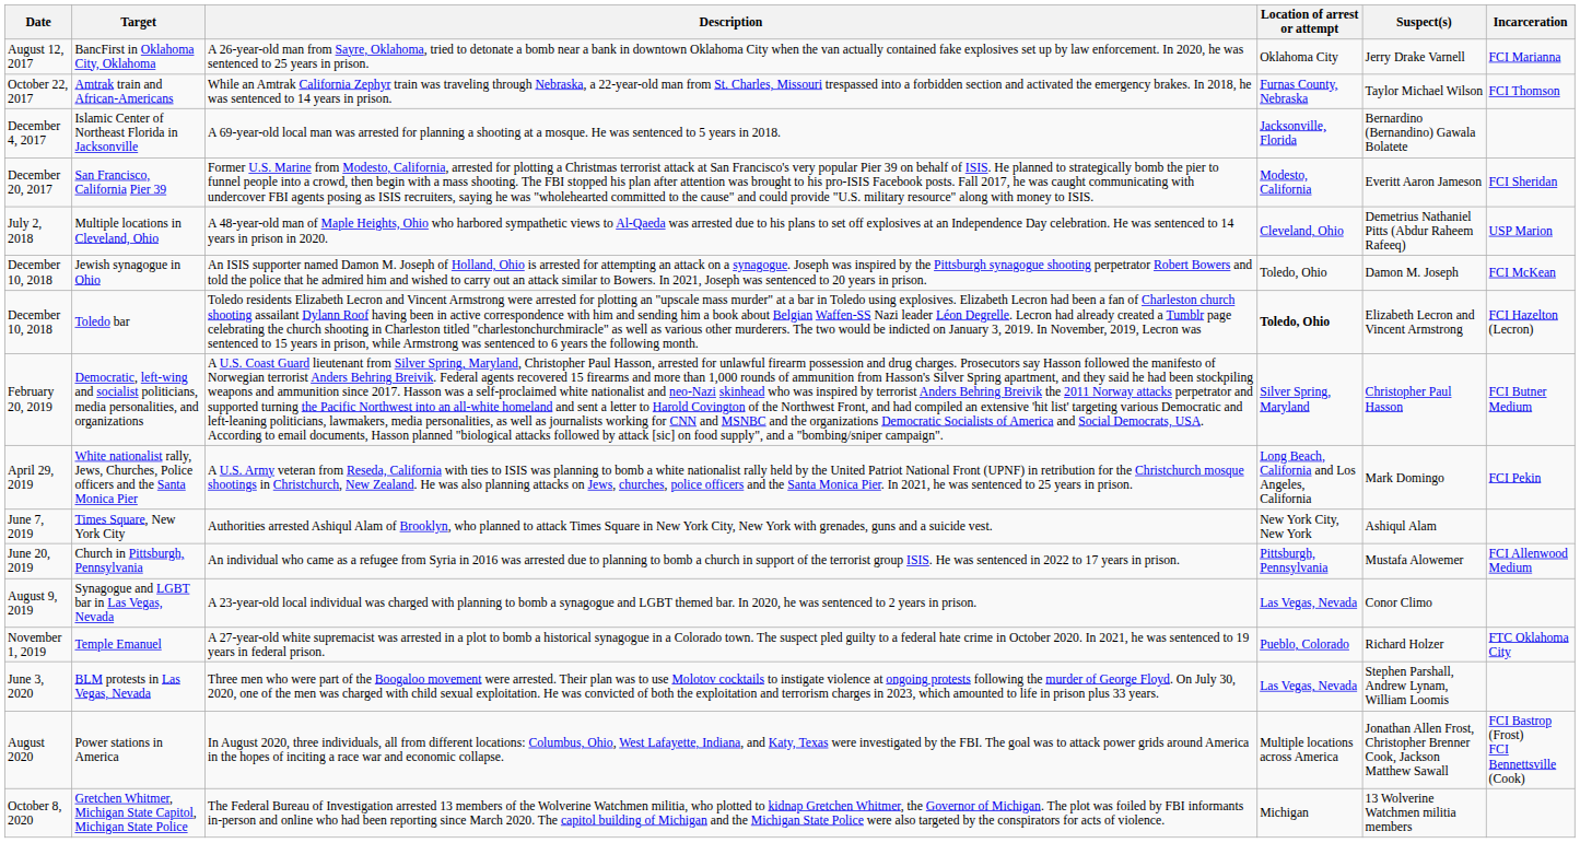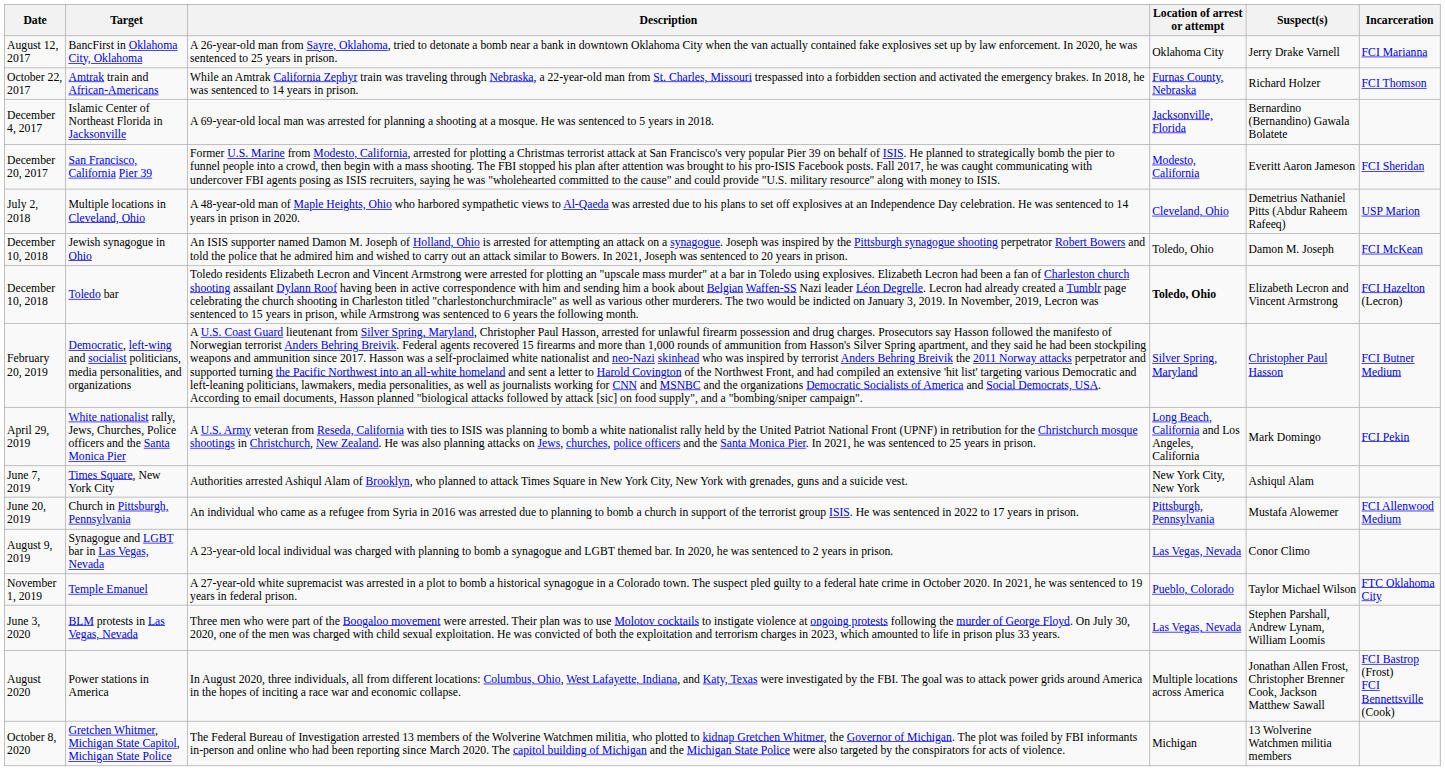Amtrak train and African-Americans | Suspect(s): Taylor Michael Wilson -> Richard Holzer
Temple Emanuel | Suspect(s): Richard Holzer -> Taylor Michael Wilson
